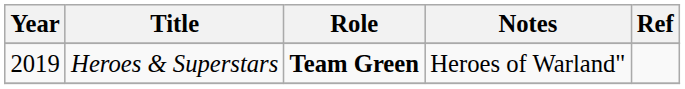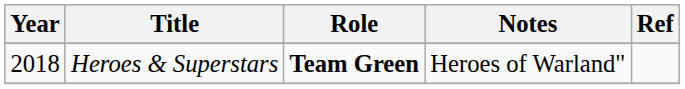Heroes & Superstars | Year: 2019 -> 2018
